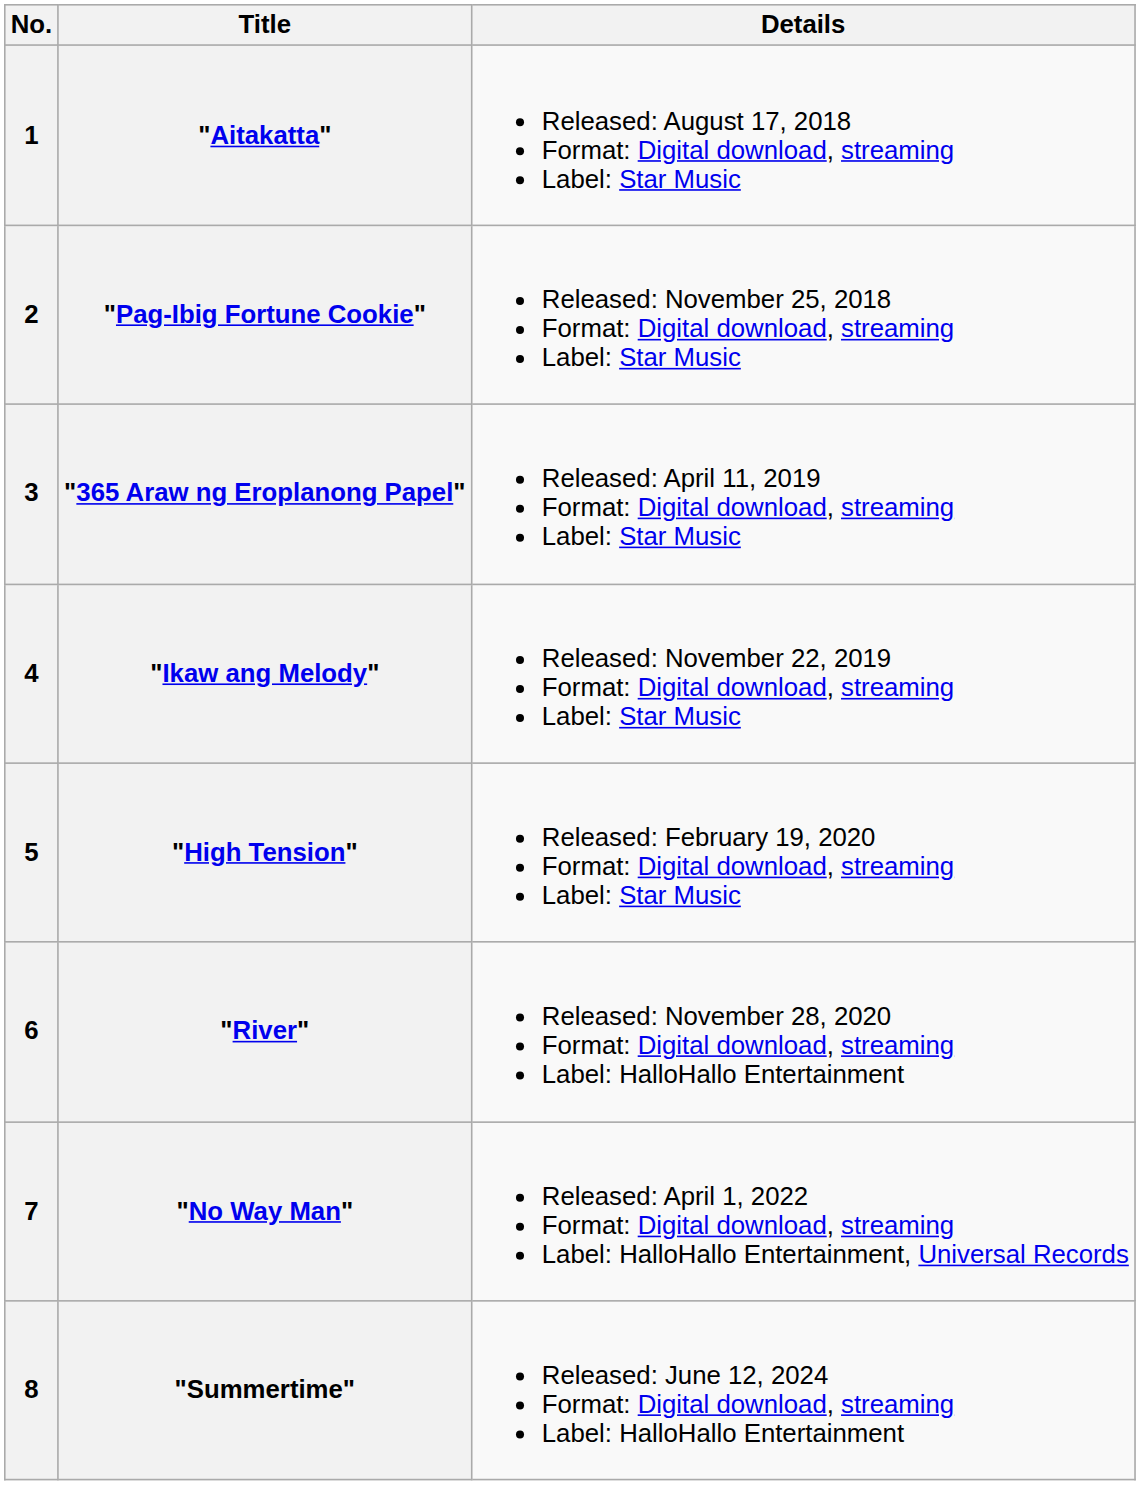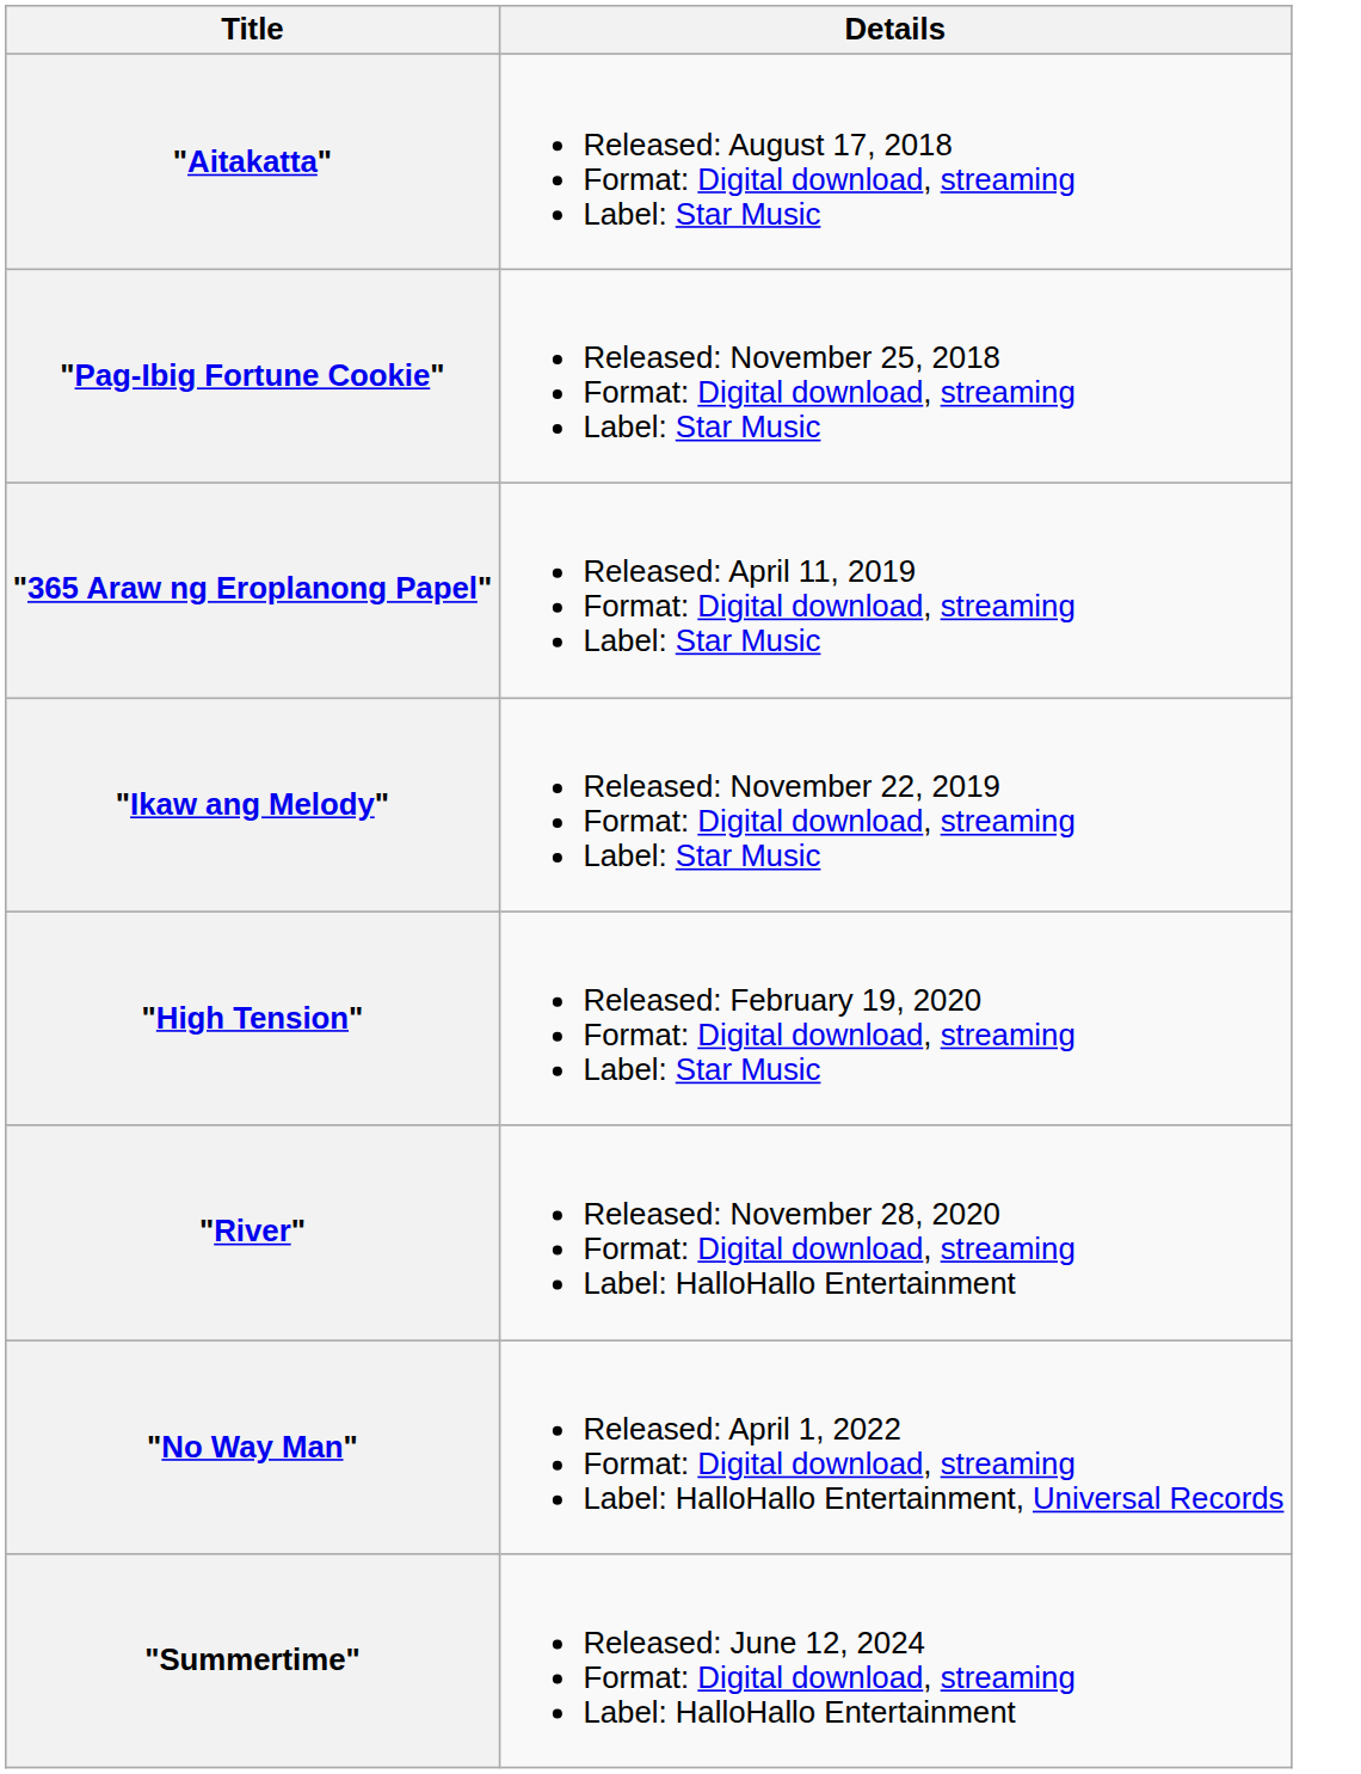- column: No. | 1 | 2 | 3 | 4 | 5 | 6 | 7 | 8
